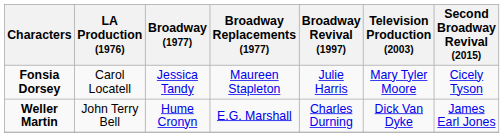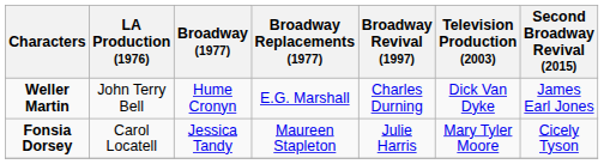rows swapped: Weller Martin <-> Fonsia Dorsey
